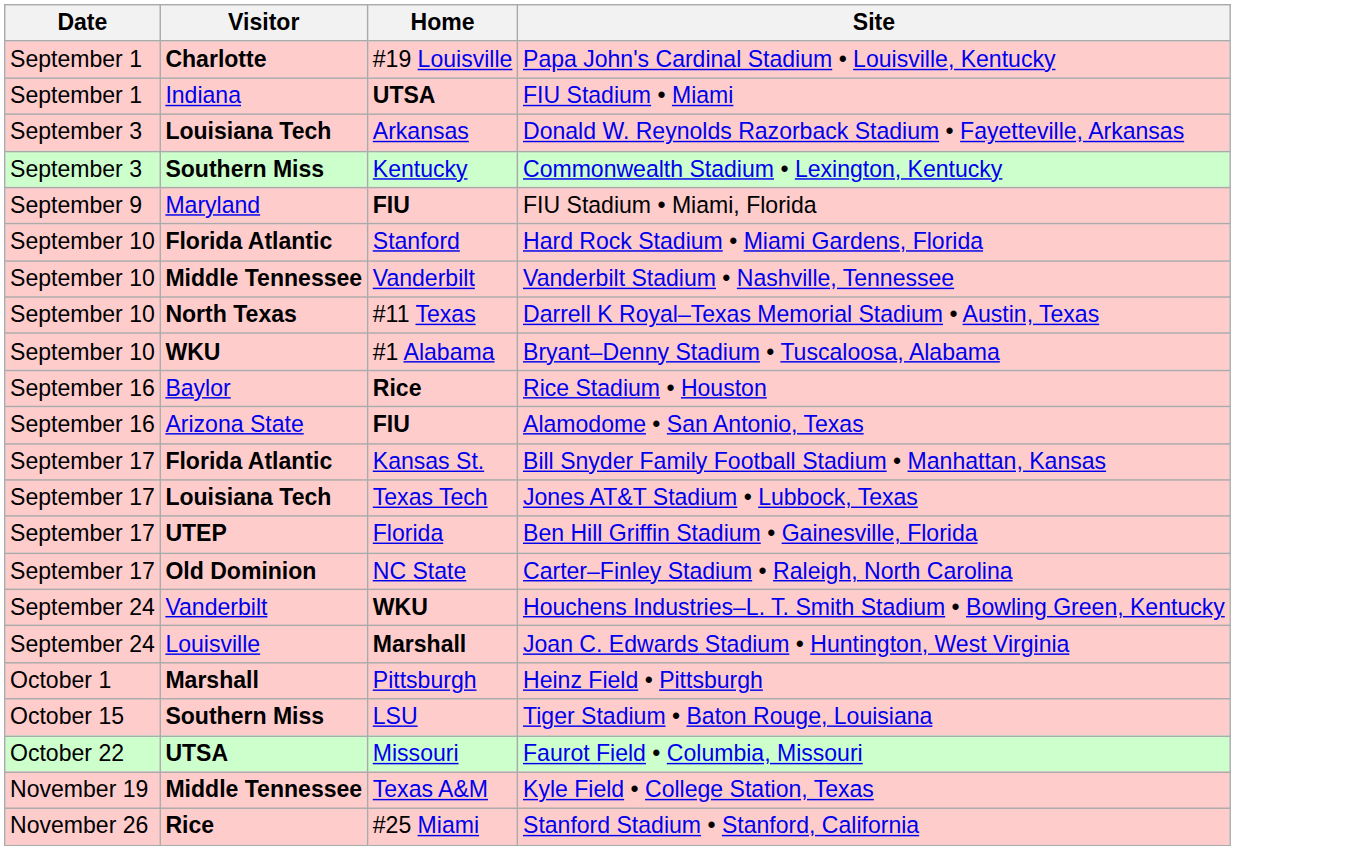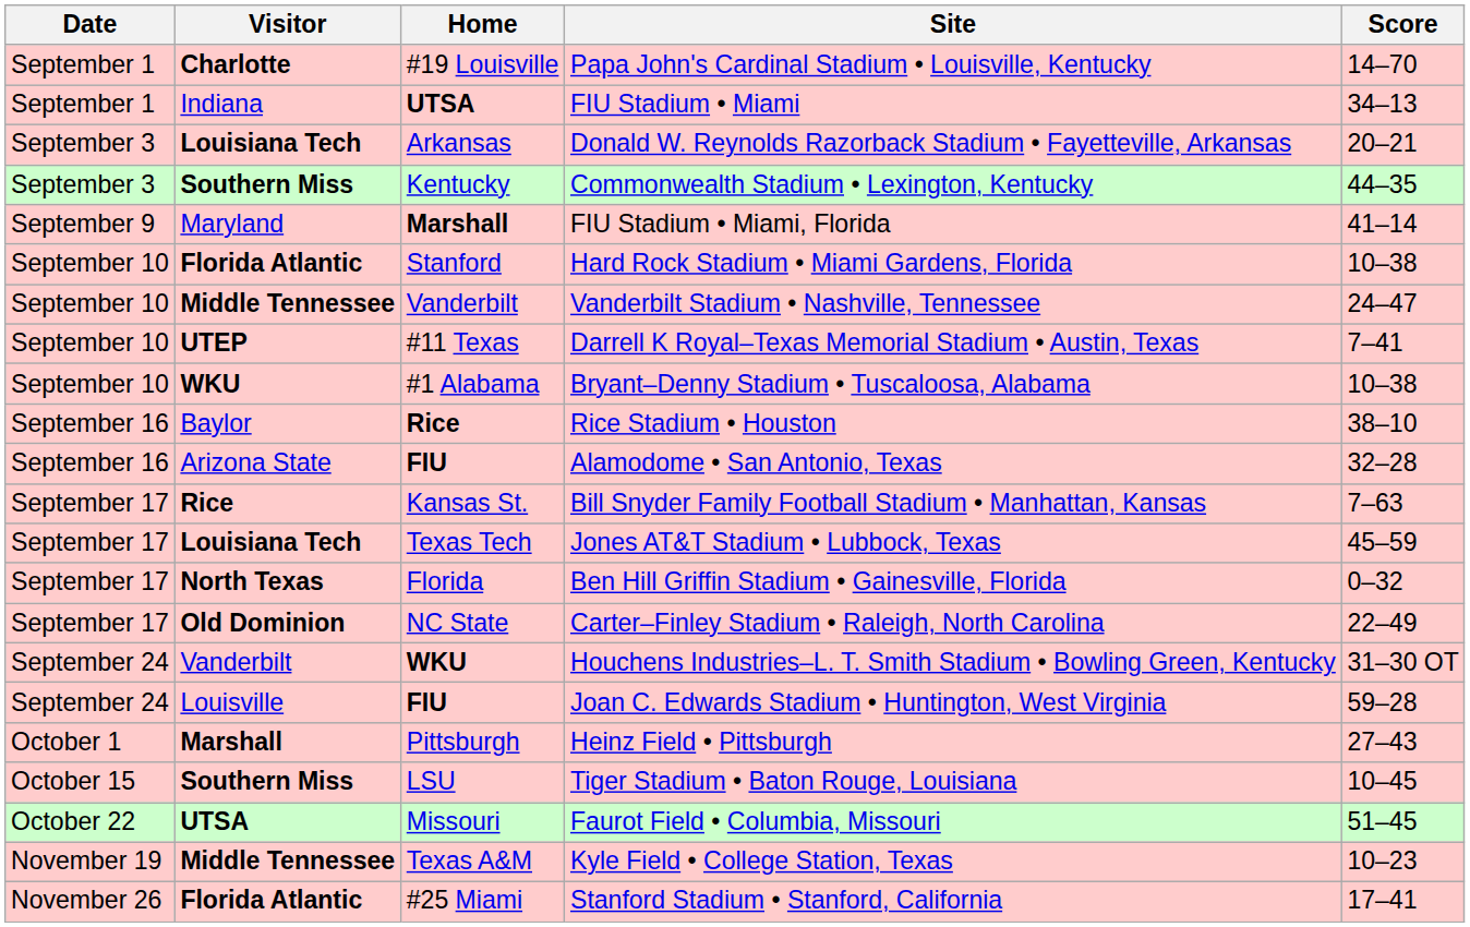+ column: Score | 14–70 | 34–13 | 20–21 | 44–35 | 41–14 | 10–38 | 24–47 | 7–41 | 10–38 | 38–10 | 32–28 | 7–63 | 45–59 | 0–32 | 22–49 | 31–30 OT | 59–28 | 27–43 | 10–45 | 51–45 | 10–23 | 17–41
FIU Stadium • Miami, Florida | Home: FIU -> Marshall
Darrell K Royal–Texas Memorial Stadium • Austin, Texas | Visitor: North Texas -> UTEP
Bill Snyder Family Football Stadium • Manhattan, Kansas | Visitor: Florida Atlantic -> Rice
Ben Hill Griffin Stadium • Gainesville, Florida | Visitor: UTEP -> North Texas
Joan C. Edwards Stadium • Huntington, West Virginia | Home: Marshall -> FIU
Stanford Stadium • Stanford, California | Visitor: Rice -> Florida Atlantic
